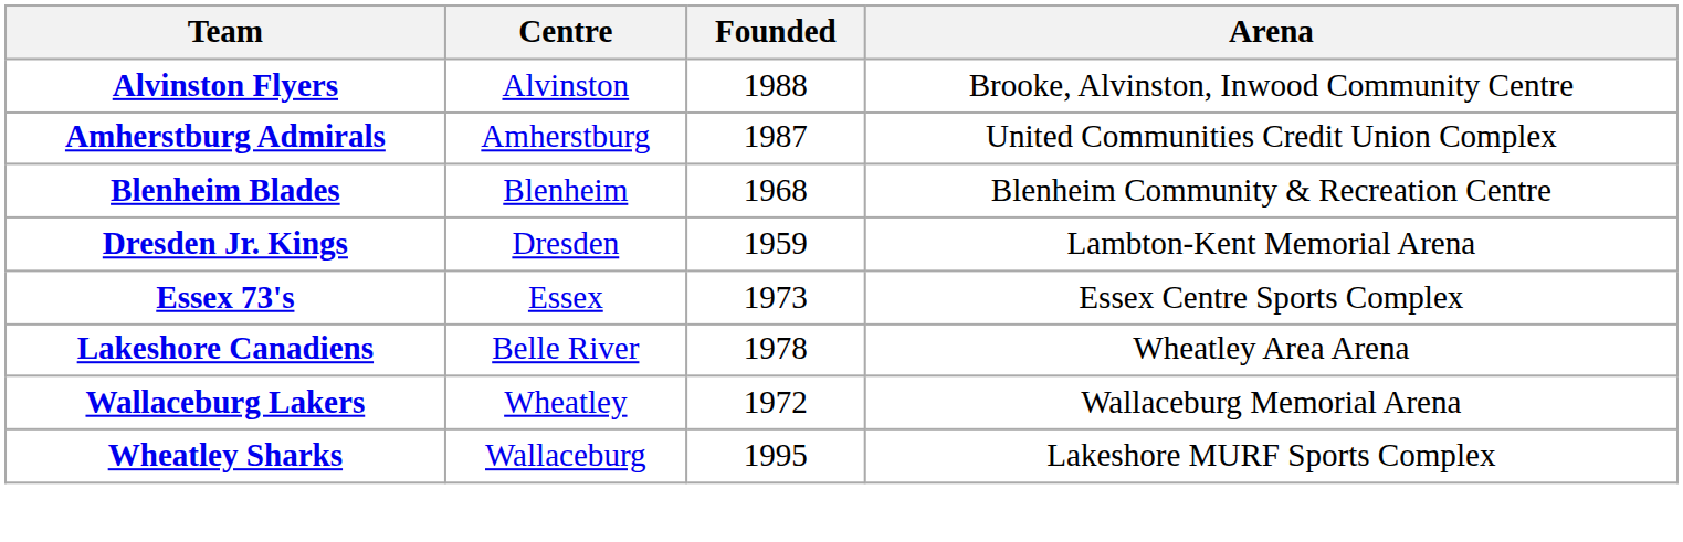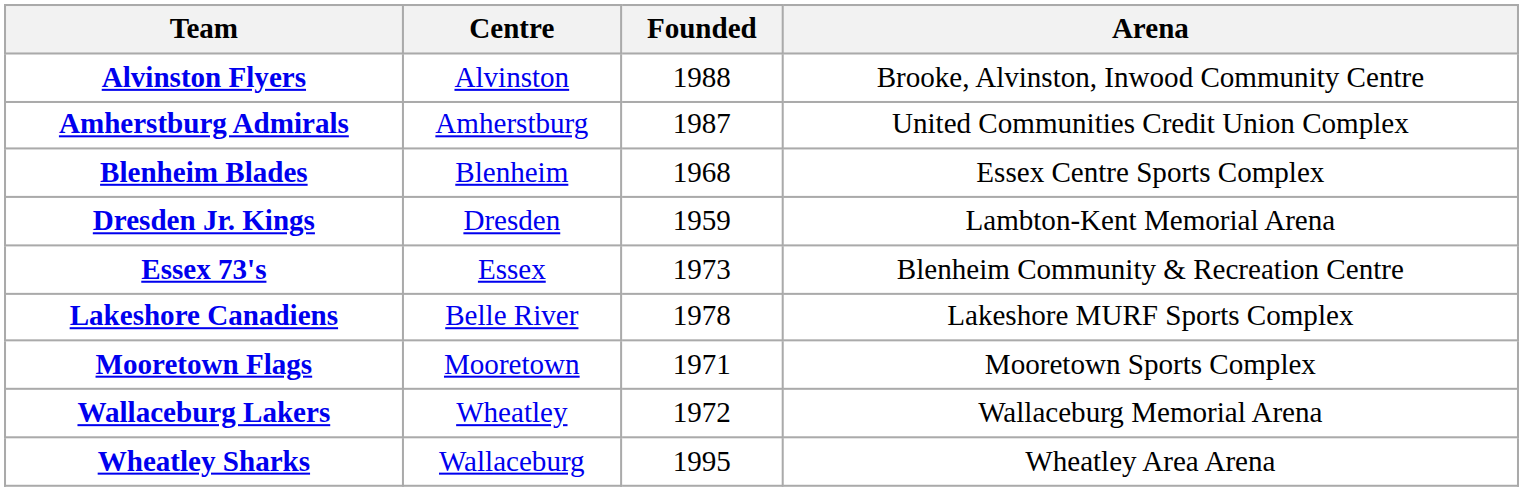Blenheim Blades | Arena: Blenheim Community & Recreation Centre -> Essex Centre Sports Complex
Essex 73's | Arena: Essex Centre Sports Complex -> Blenheim Community & Recreation Centre
Lakeshore Canadiens | Arena: Wheatley Area Arena -> Lakeshore MURF Sports Complex
+ row: Mooretown Flags | Mooretown | 1971 | Mooretown Sports Complex
Wheatley Sharks | Arena: Lakeshore MURF Sports Complex -> Wheatley Area Arena
